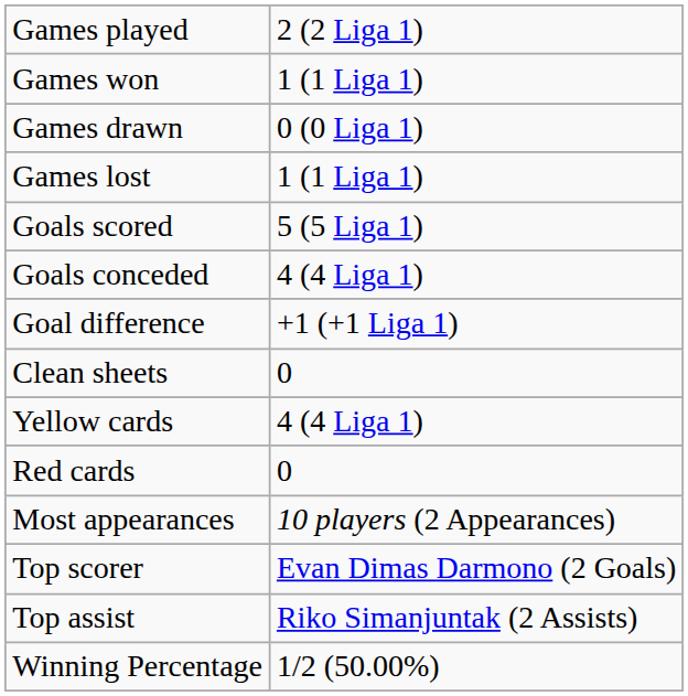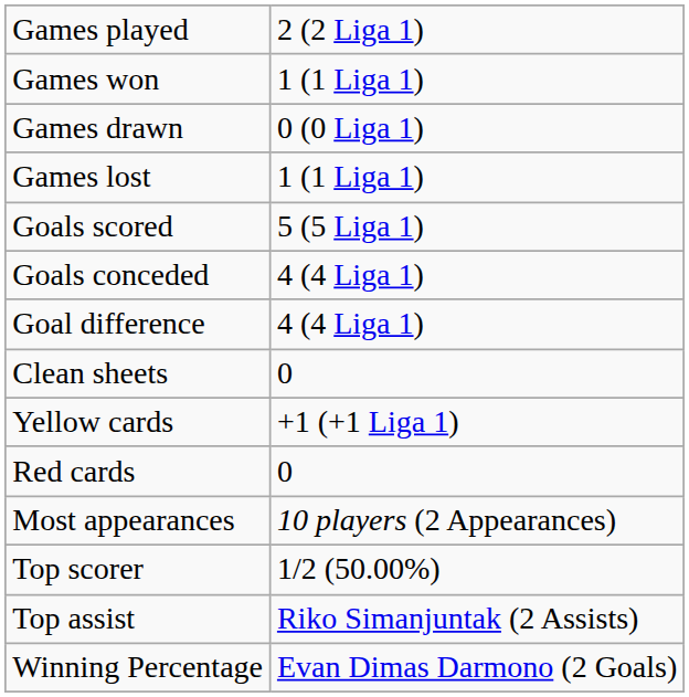Goal difference | column 2: +1 (+1 Liga 1) -> 4 (4 Liga 1)
Yellow cards | column 2: 4 (4 Liga 1) -> +1 (+1 Liga 1)
Top scorer | column 2: Evan Dimas Darmono (2 Goals) -> 1/2 (50.00%)
Winning Percentage | column 2: 1/2 (50.00%) -> Evan Dimas Darmono (2 Goals)
